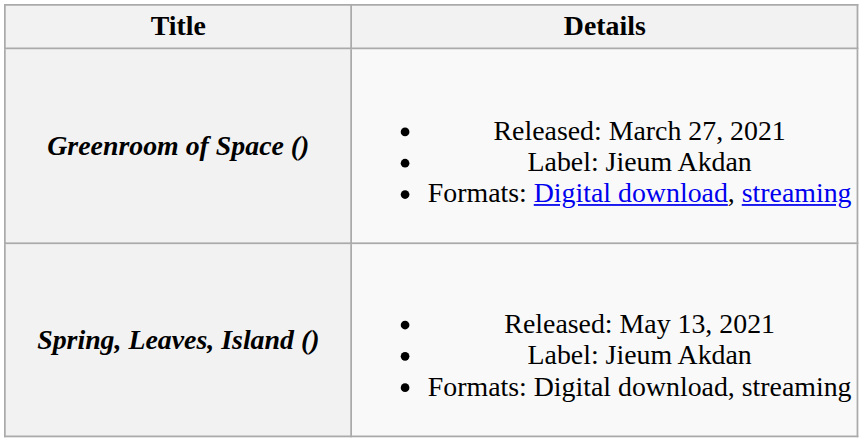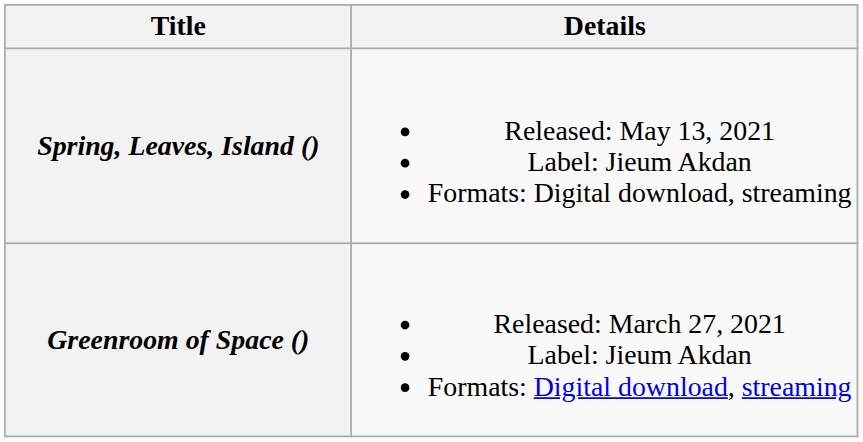rows swapped: Greenroom of Space () <-> Spring, Leaves, Island ()
